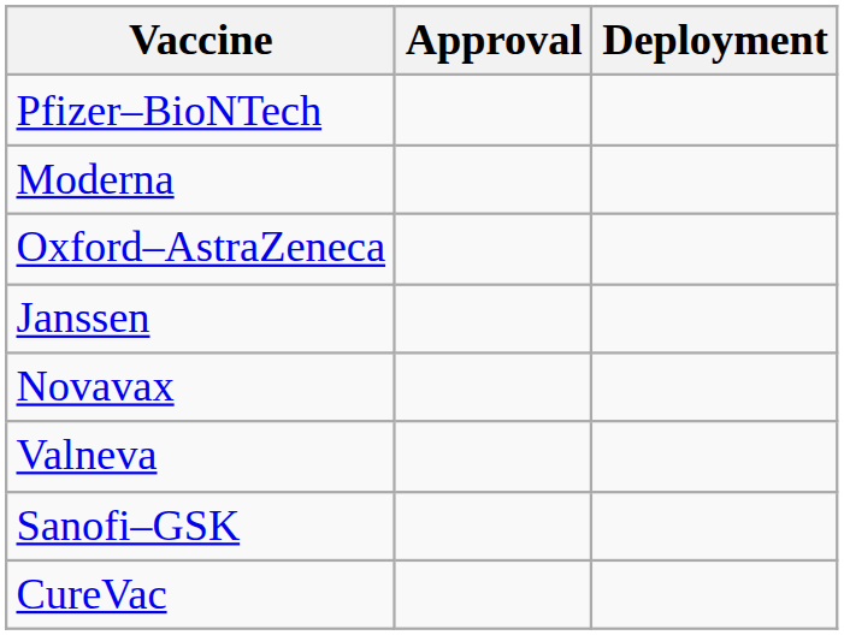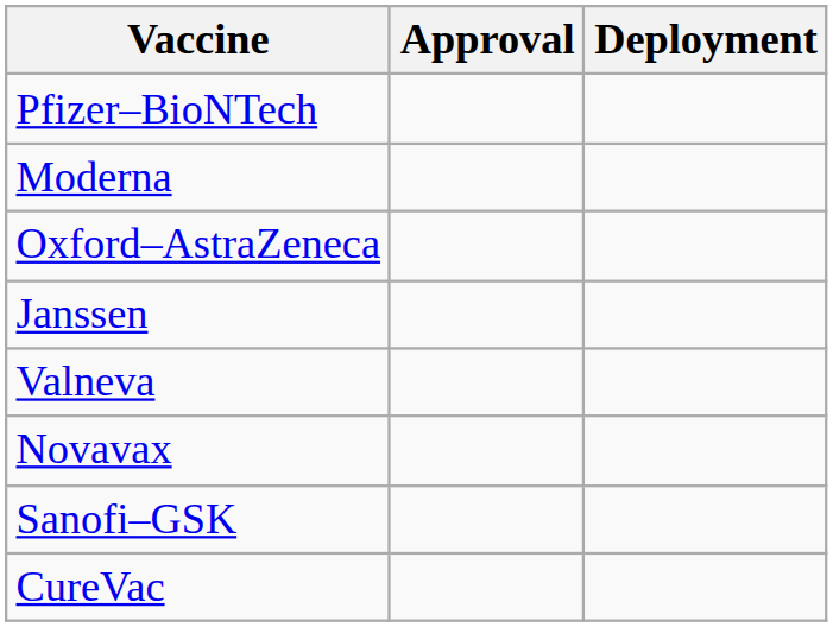rows swapped: Novavax <-> Valneva
